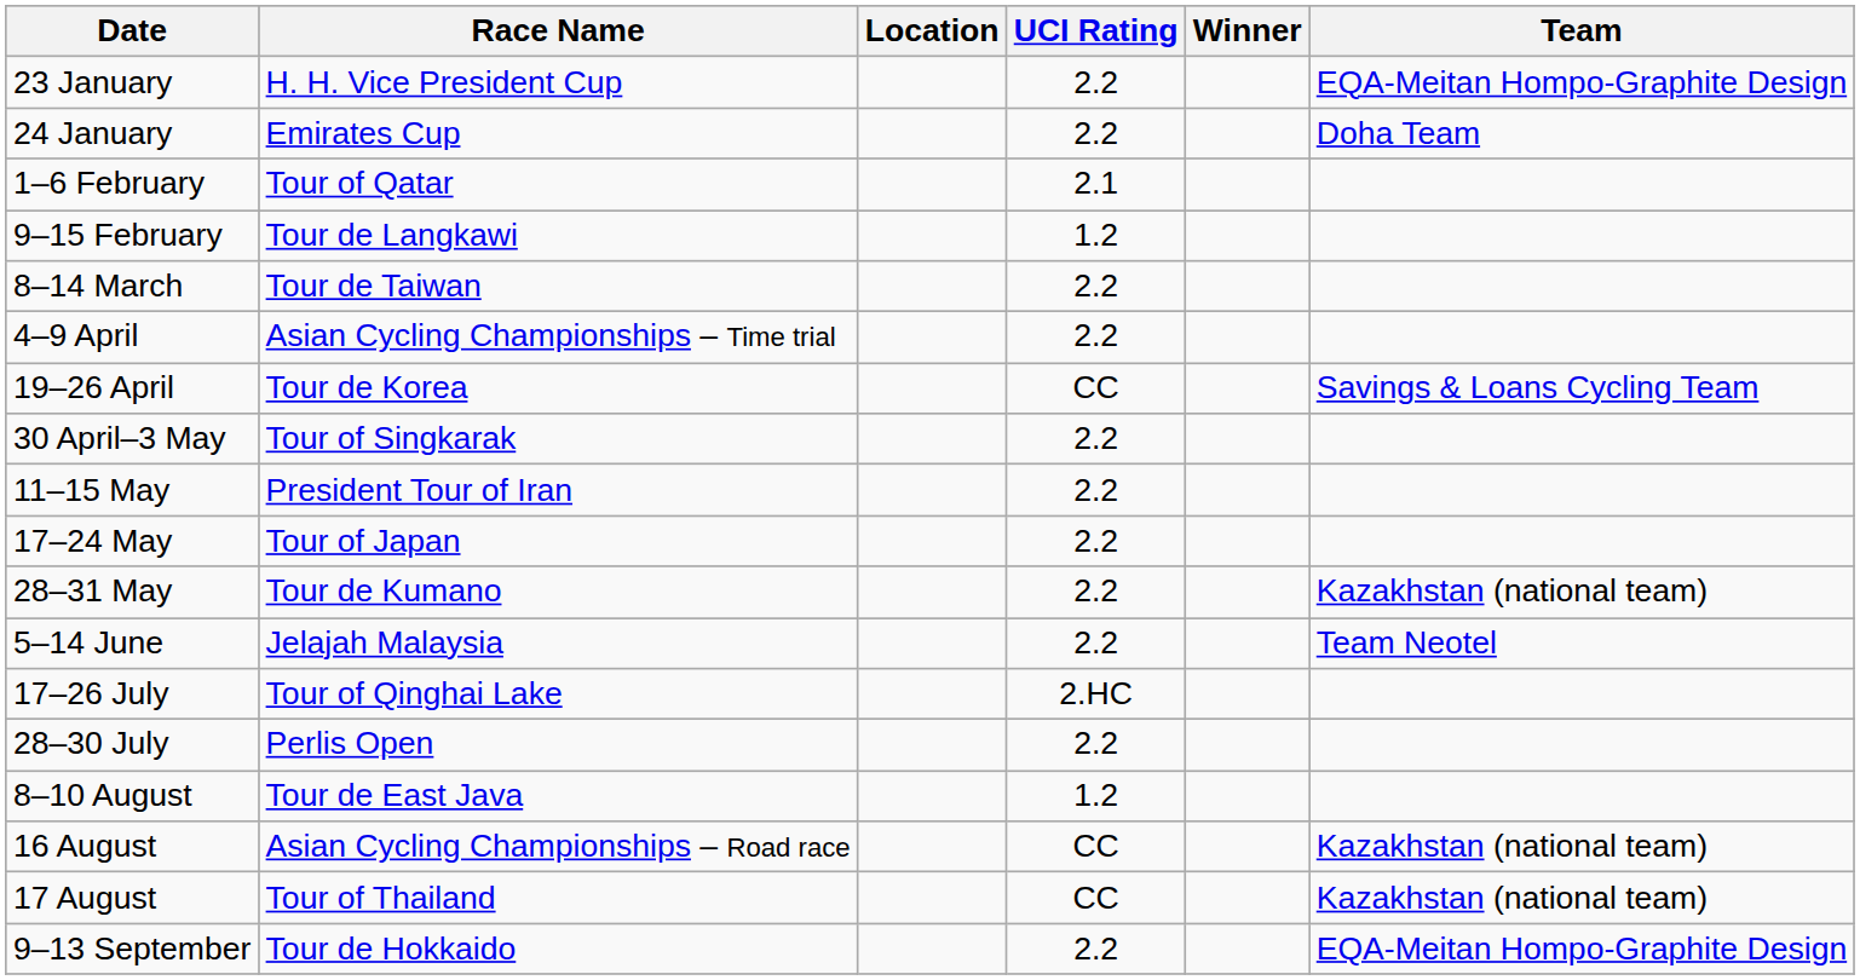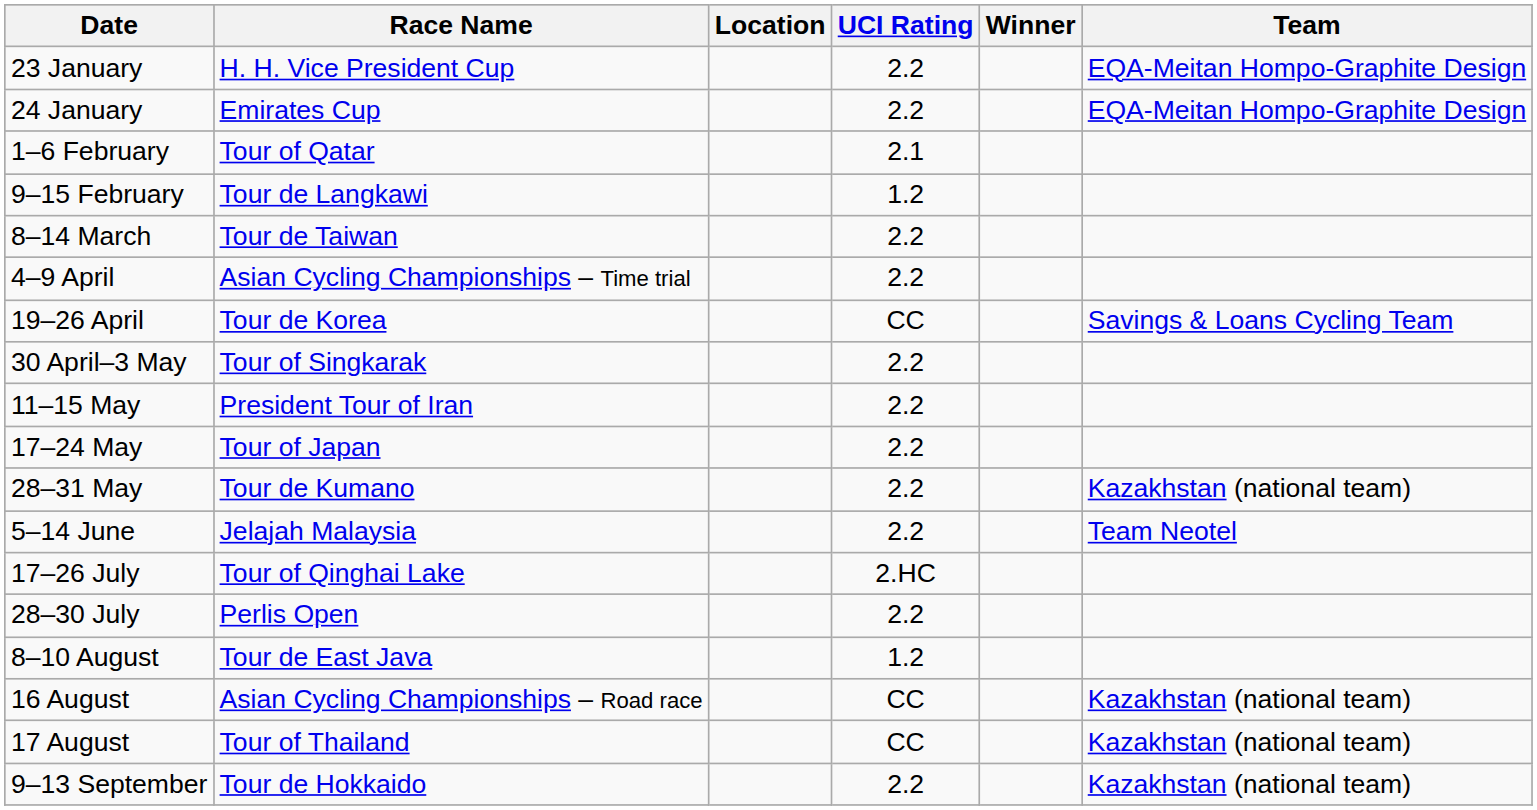24 January | Team: Doha Team -> EQA-Meitan Hompo-Graphite Design
9–13 September | Team: EQA-Meitan Hompo-Graphite Design -> Kazakhstan (national team)
